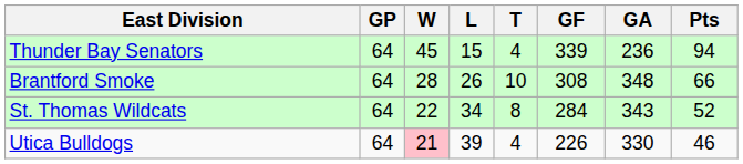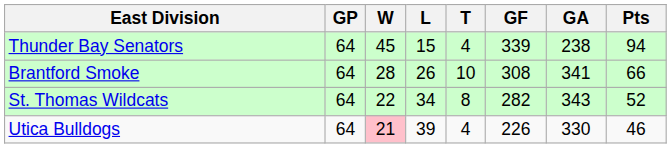Thunder Bay Senators | GA: 236 -> 238
Brantford Smoke | GA: 348 -> 341
St. Thomas Wildcats | GF: 284 -> 282
